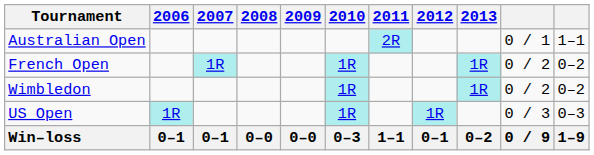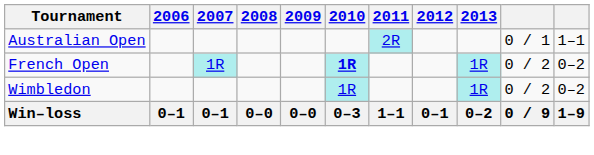French Open | 2010: normal -> bold
- row: US Open | 1R | 1R | 1R | 0 / 3 | 0–3
